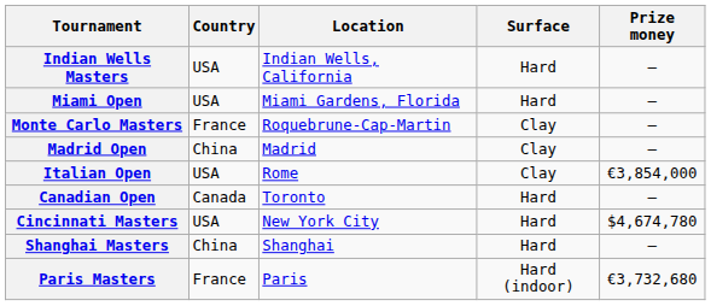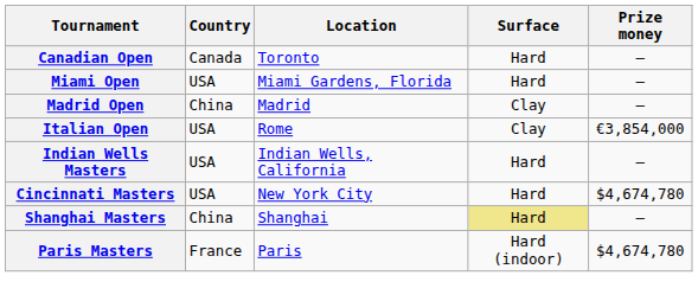rows swapped: Indian Wells Masters <-> Canadian Open
- row: Monte Carlo Masters | France | Roquebrune-Cap-Martin | Clay | —
Shanghai Masters | Surface: no background -> khaki background
Paris Masters | Prize money: €3,732,680 -> $4,674,780
